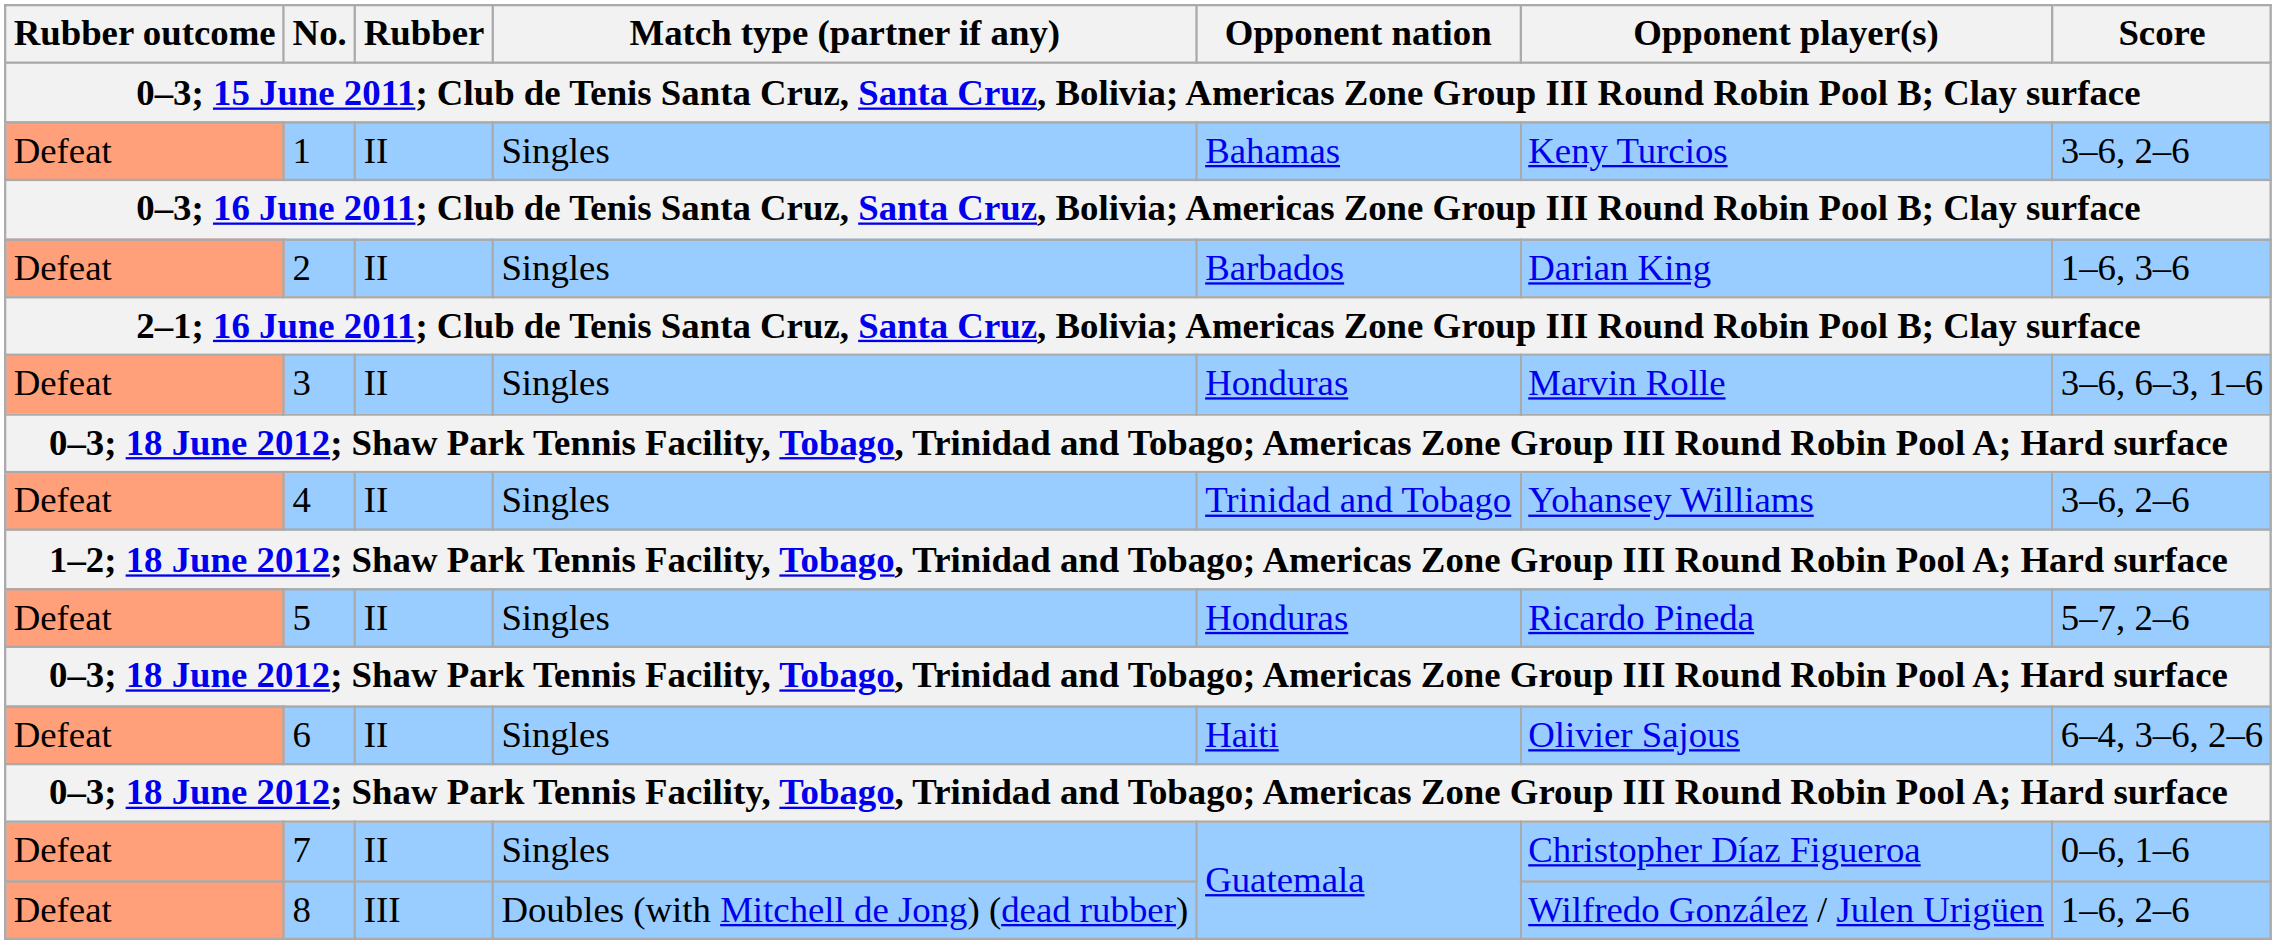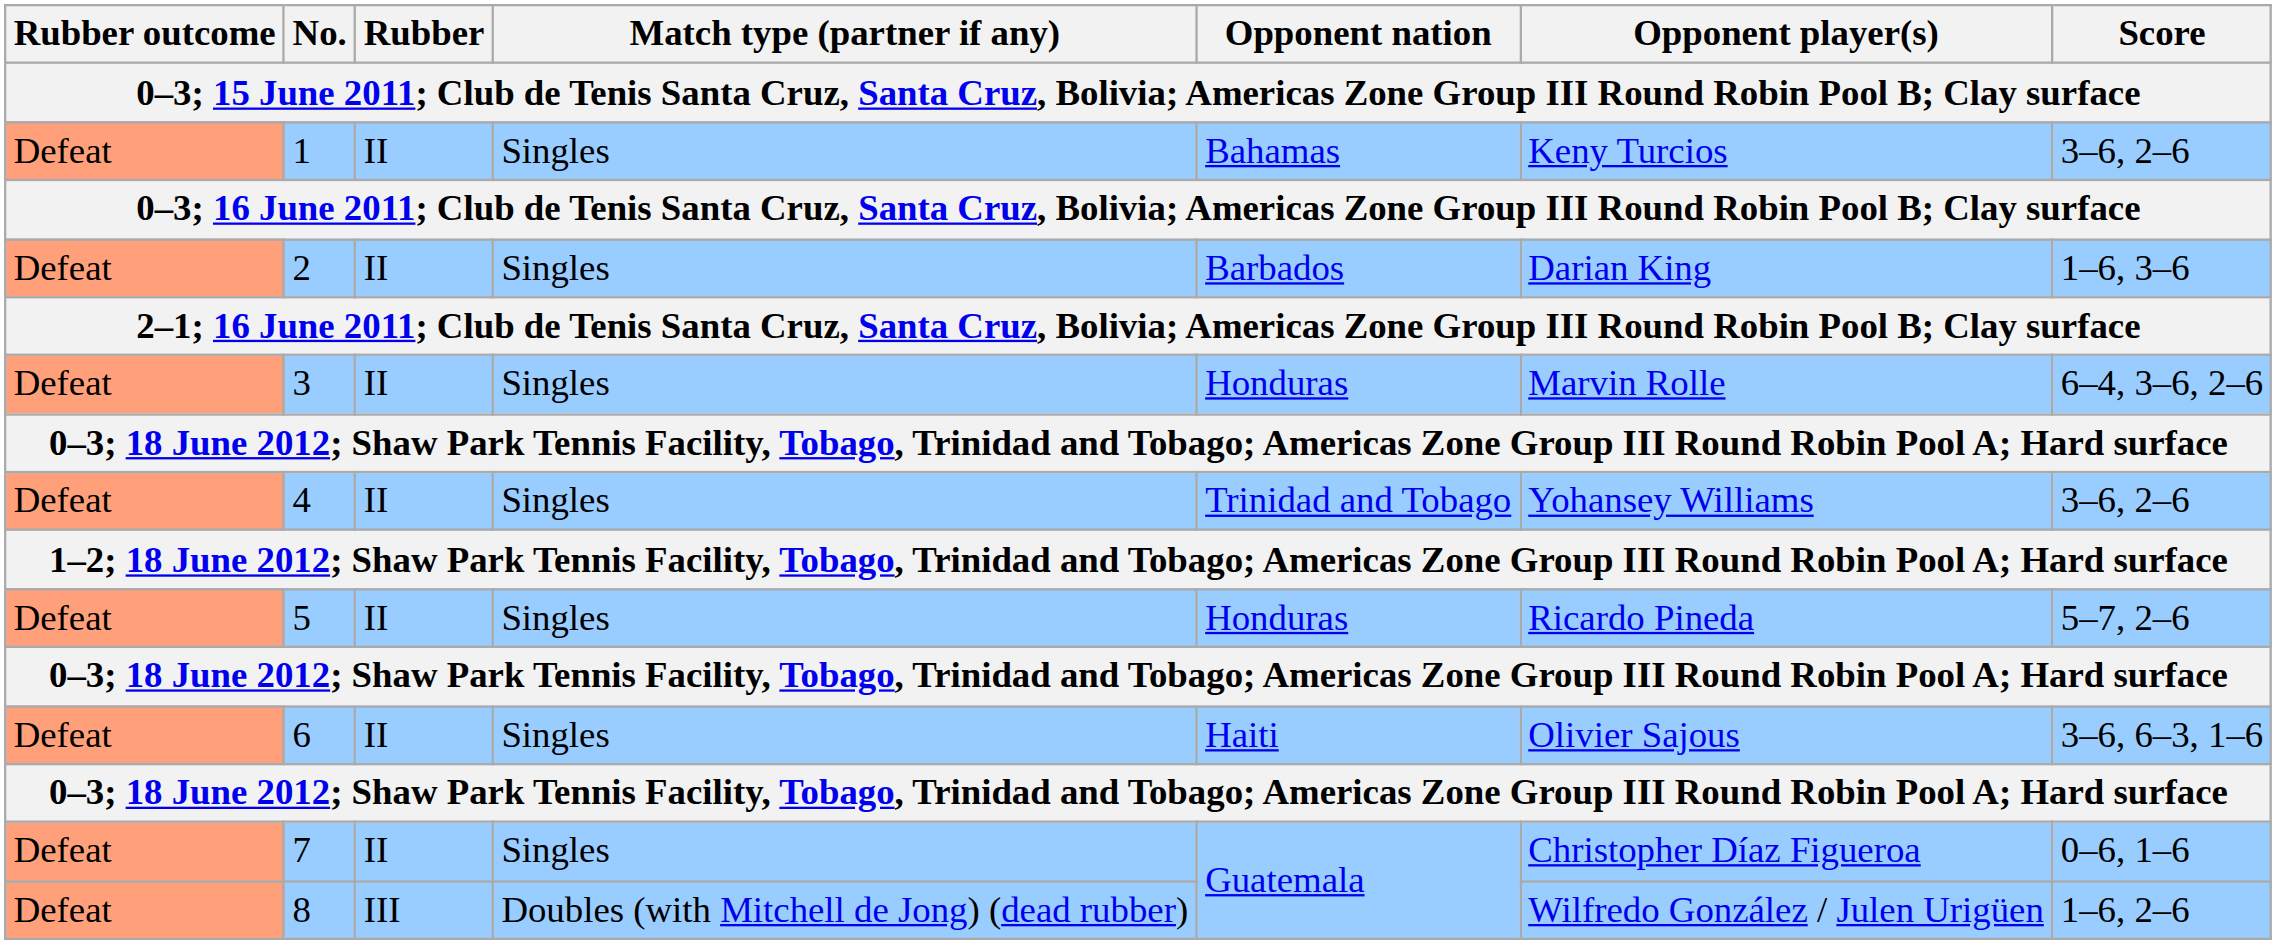3 | Score: 3–6, 6–3, 1–6 -> 6–4, 3–6, 2–6
6 | Score: 6–4, 3–6, 2–6 -> 3–6, 6–3, 1–6
